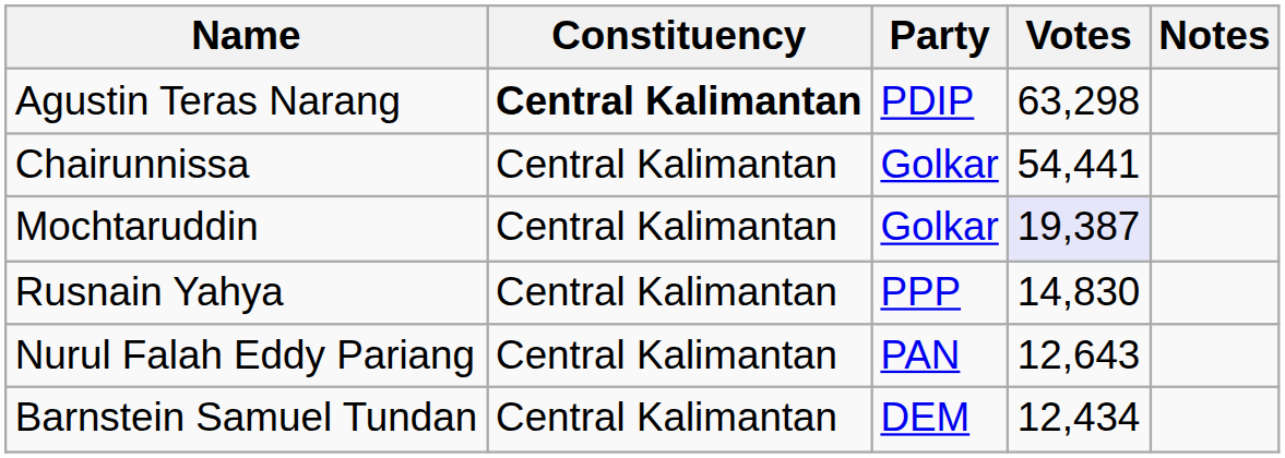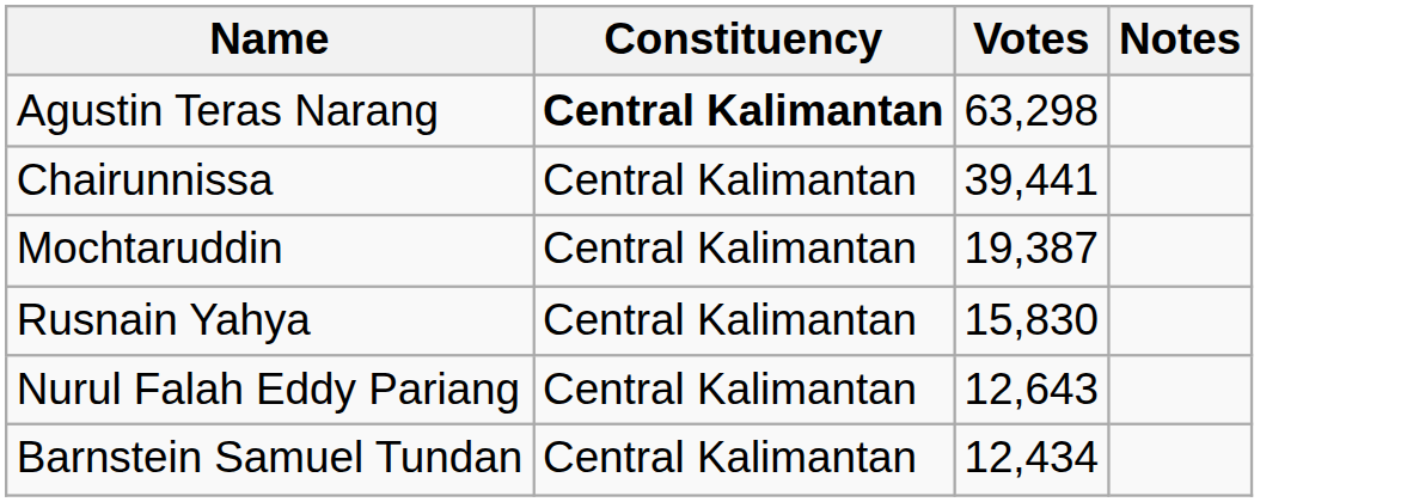- column: Party | PDIP | Golkar | Golkar | PPP | PAN | DEM
Chairunnissa | Votes: 54,441 -> 39,441
Mochtaruddin | Votes: lavender background -> no background
Rusnain Yahya | Votes: 14,830 -> 15,830
